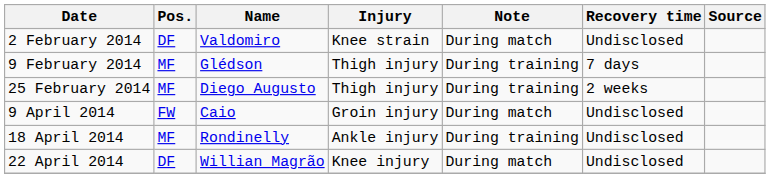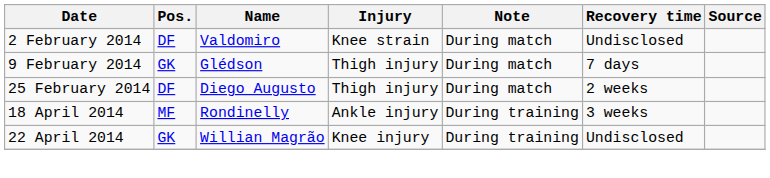9 February 2014 | Pos.: MF -> GK
9 February 2014 | Note: During training -> During match
25 February 2014 | Pos.: MF -> DF
25 February 2014 | Note: During training -> During match
- row: 9 April 2014 | FW | Caio | Groin injury | During match | Undisclosed
18 April 2014 | Recovery time: Undisclosed -> 3 weeks
22 April 2014 | Pos.: DF -> GK
22 April 2014 | Note: During match -> During training
